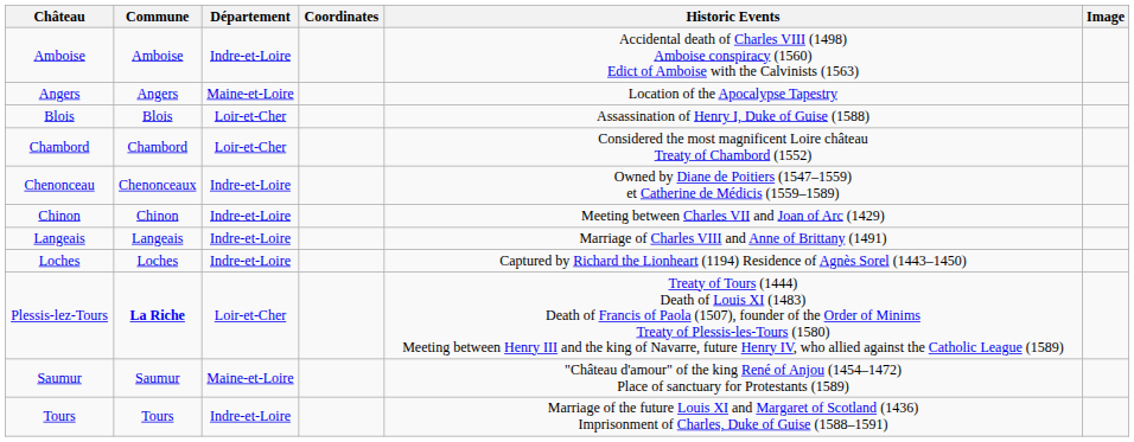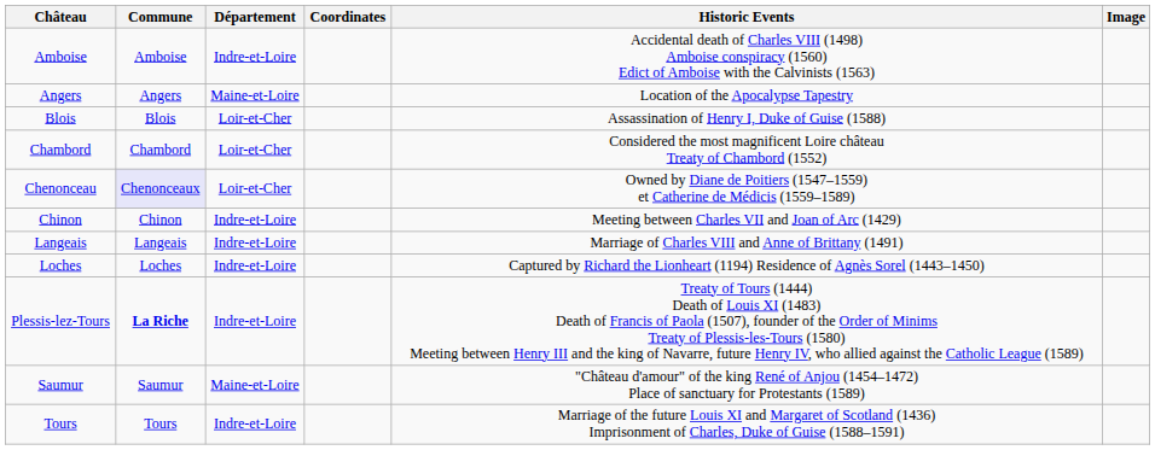Chenonceau | Commune: no background -> lavender background
Chenonceau | Département: Indre-et-Loire -> Loir-et-Cher
Plessis-lez-Tours | Département: Loir-et-Cher -> Indre-et-Loire
